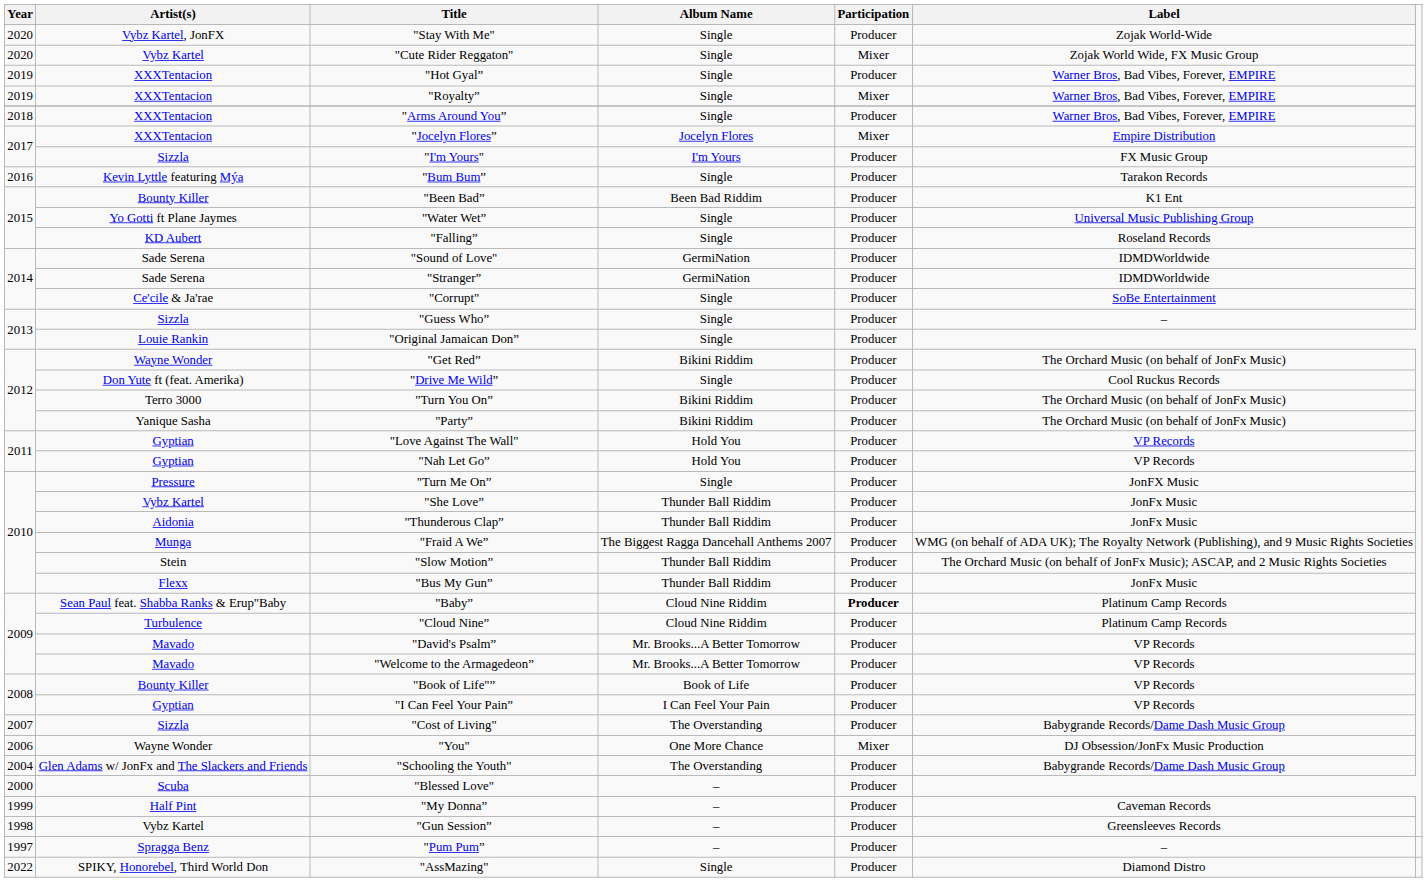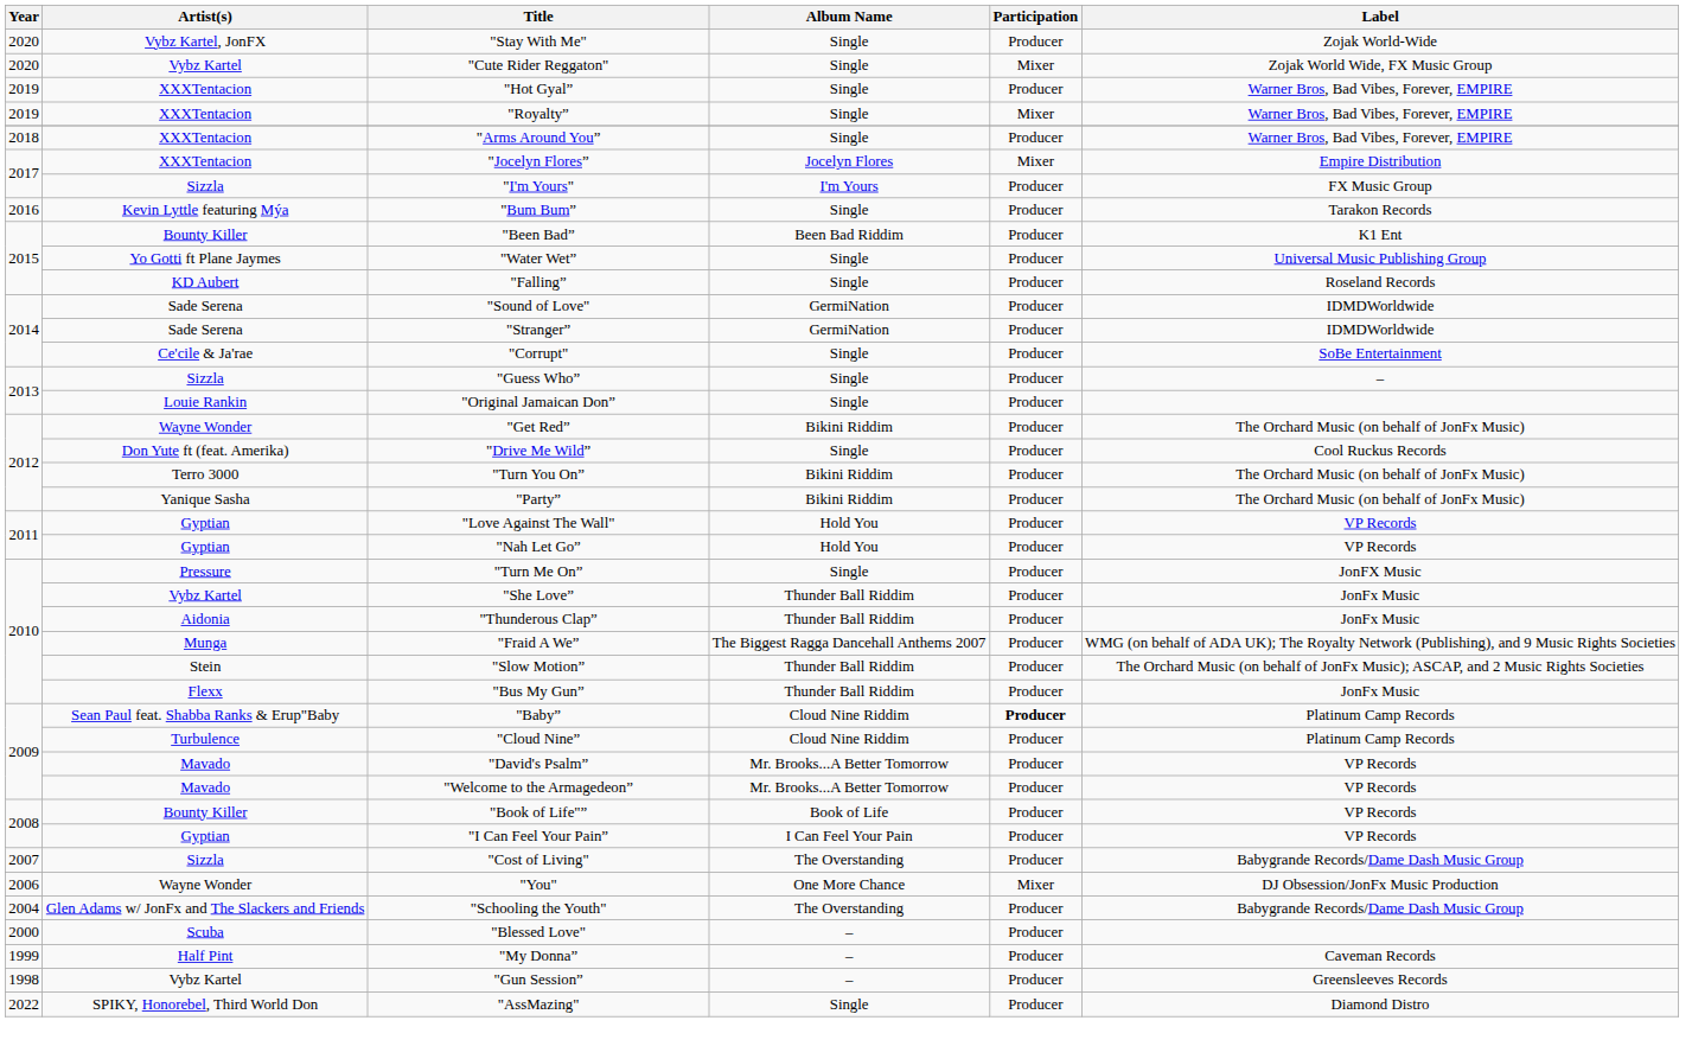- row: 1997 | Spragga Benz | "Pum Pum” | – | Producer | –
